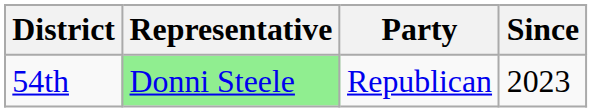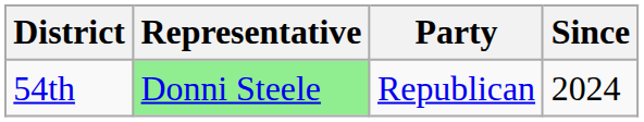54th | Since: 2023 -> 2024
